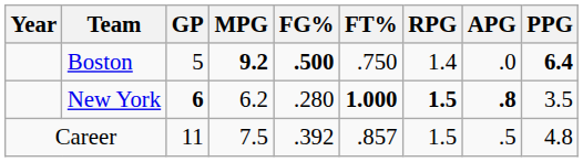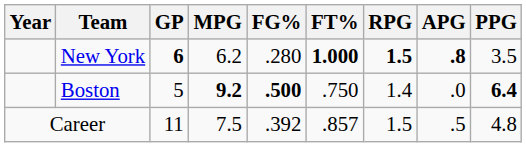rows swapped: Boston <-> New York
